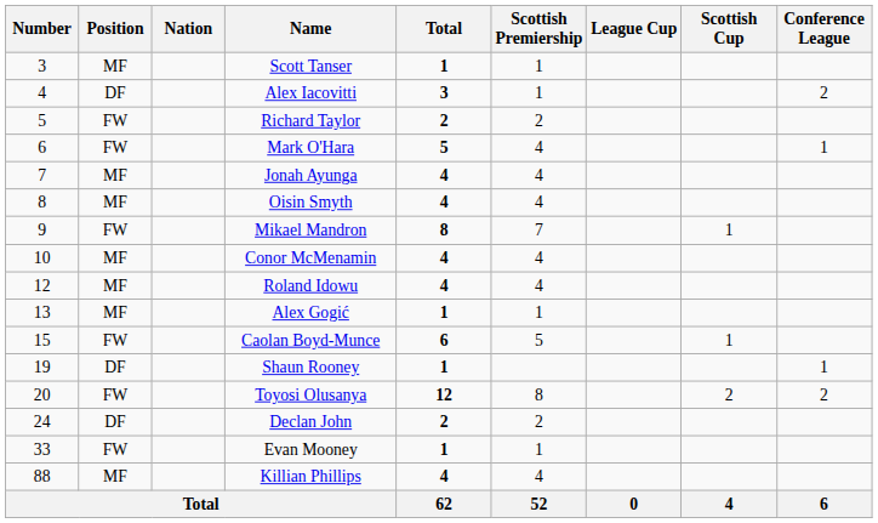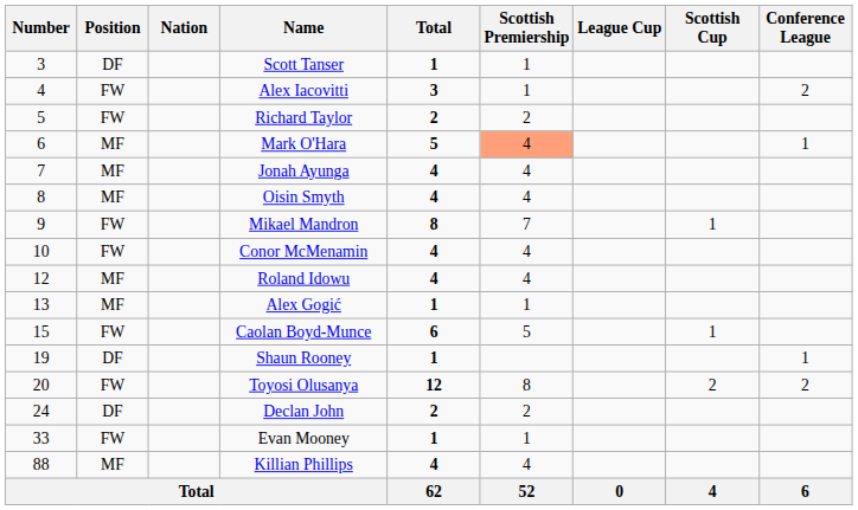Scott Tanser | Position: MF -> DF
Alex Iacovitti | Position: DF -> FW
Mark O'Hara | Position: FW -> MF
Mark O'Hara | Scottish Premiership: no background -> lightsalmon background
Conor McMenamin | Position: MF -> FW
